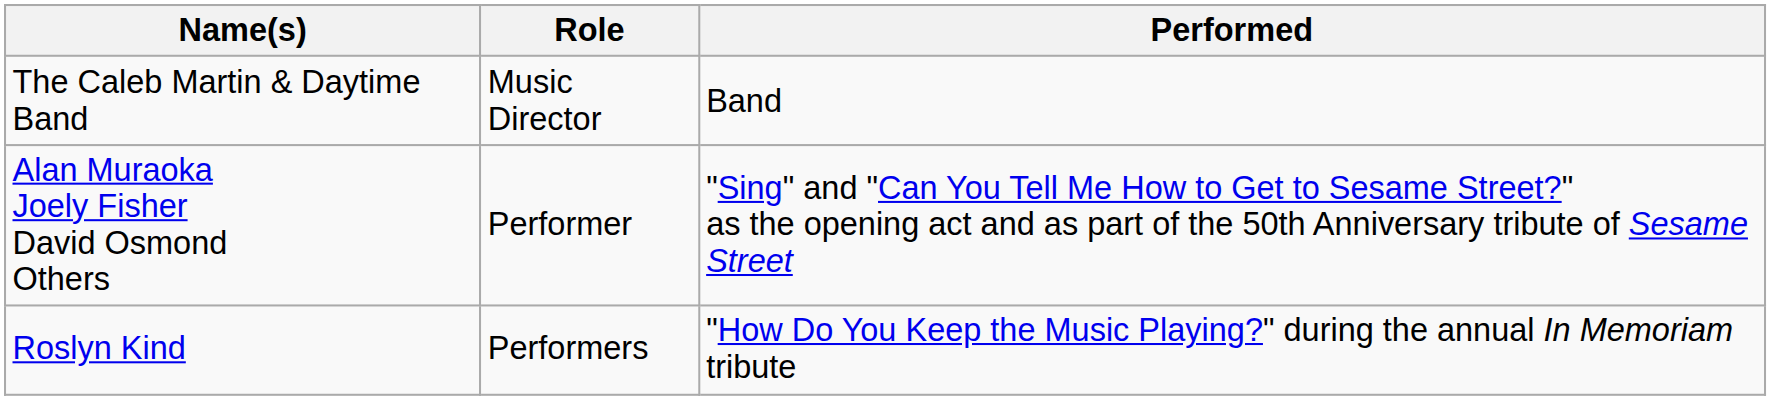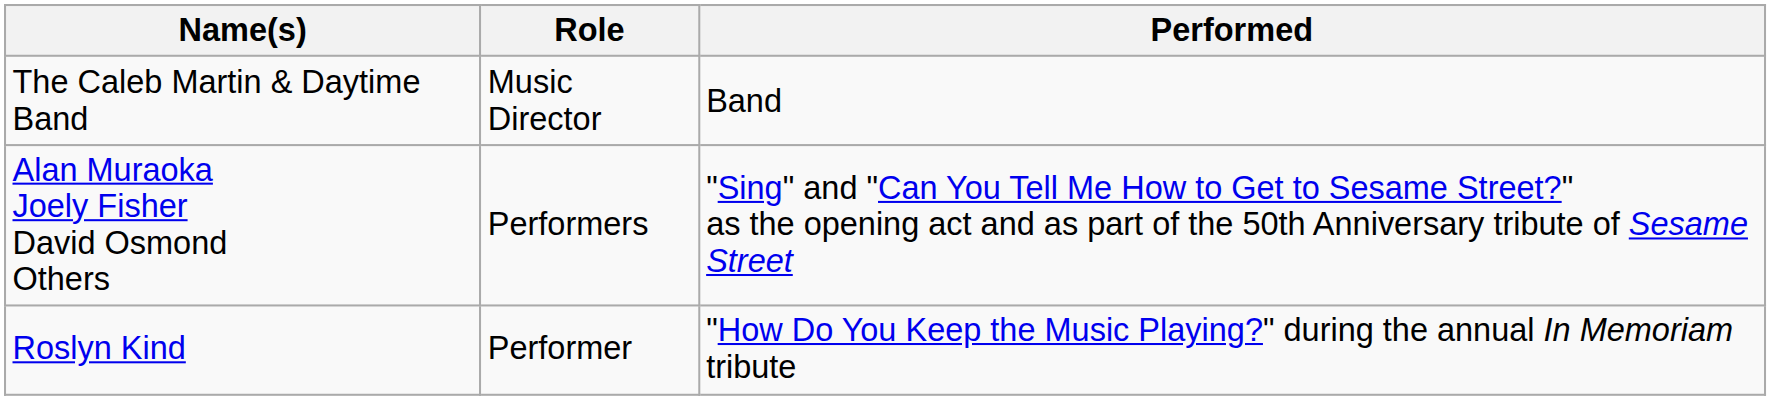Alan Muraoka Joely Fisher David Osmond Others | Role: Performer -> Performers
Roslyn Kind | Role: Performers -> Performer
